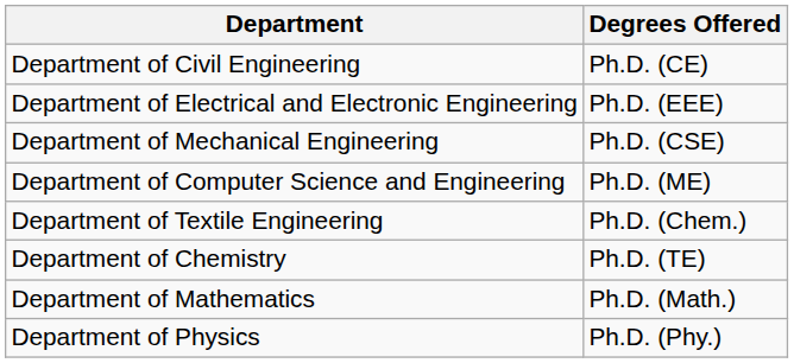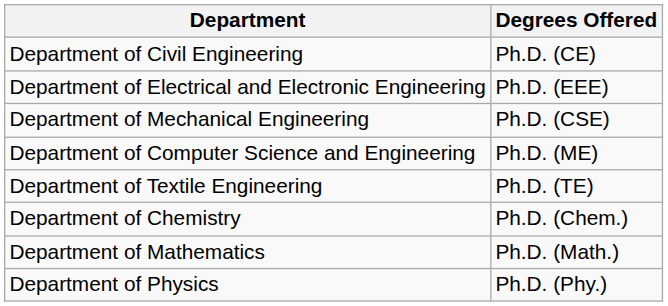Department of Textile Engineering | Degrees Offered: Ph.D. (Chem.) -> Ph.D. (TE)
Department of Chemistry | Degrees Offered: Ph.D. (TE) -> Ph.D. (Chem.)
